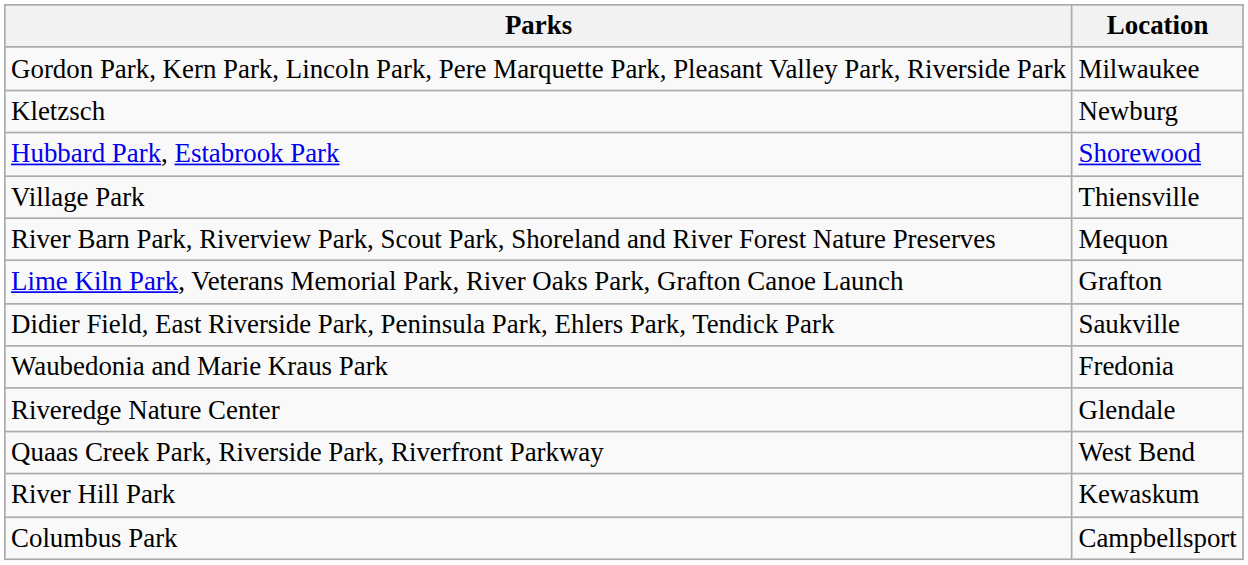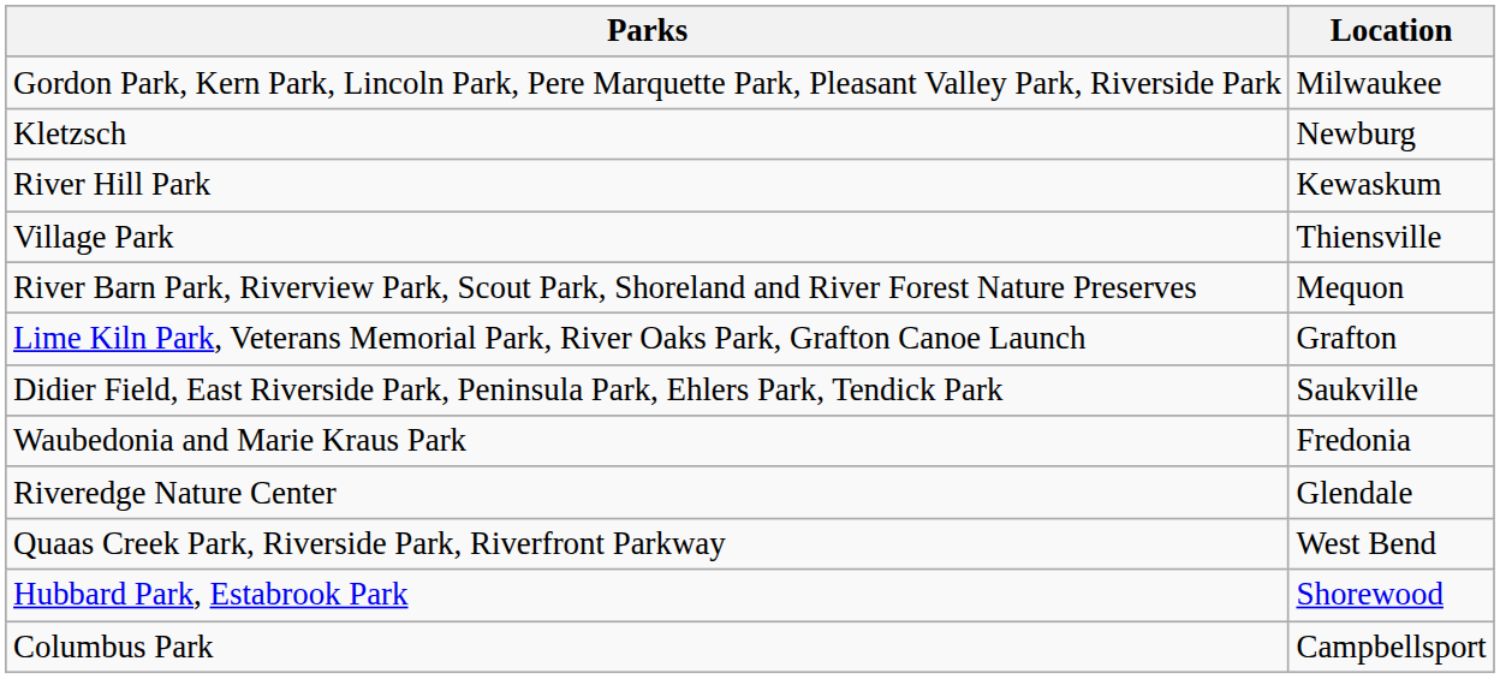rows swapped: Hubbard Park, Estabrook Park <-> River Hill Park
